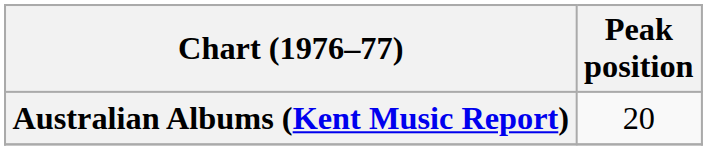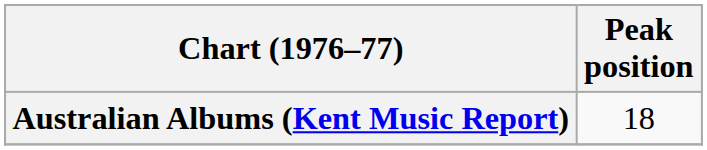Australian Albums (Kent Music Report) | Peak position: 20 -> 18
